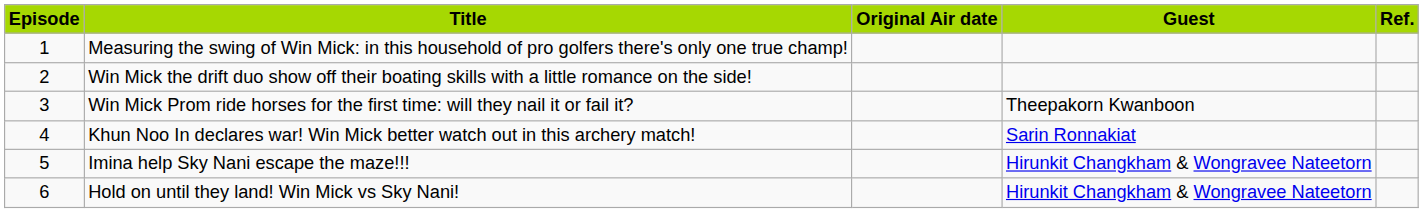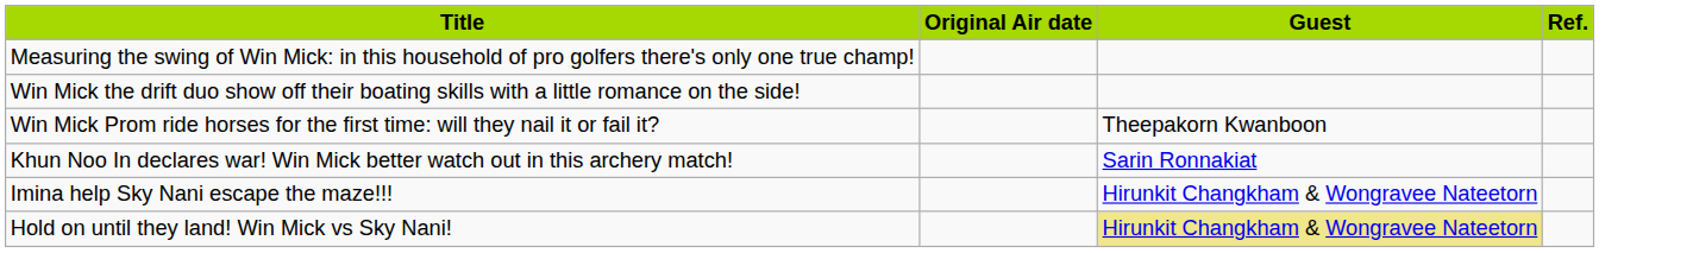- column: Episode | 1 | 2 | 3 | 4 | 5 | 6
Hold on until they land! Win Mick vs Sky Nani! | Guest: no background -> khaki background
